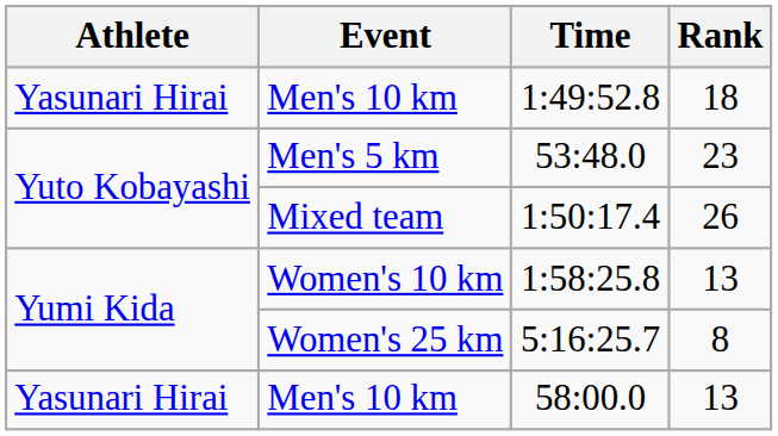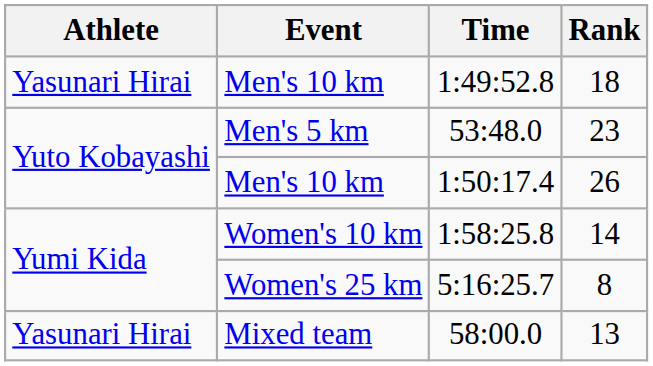1:50:17.4 | Event: Mixed team -> Men's 10 km
1:58:25.8 | Rank: 13 -> 14
58:00.0 | Event: Men's 10 km -> Mixed team
